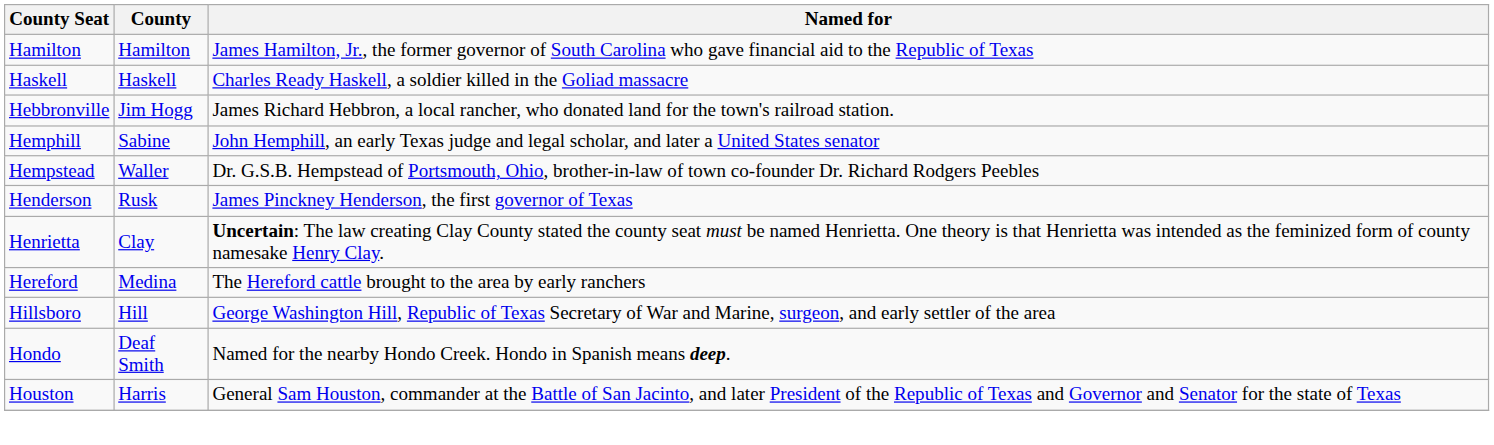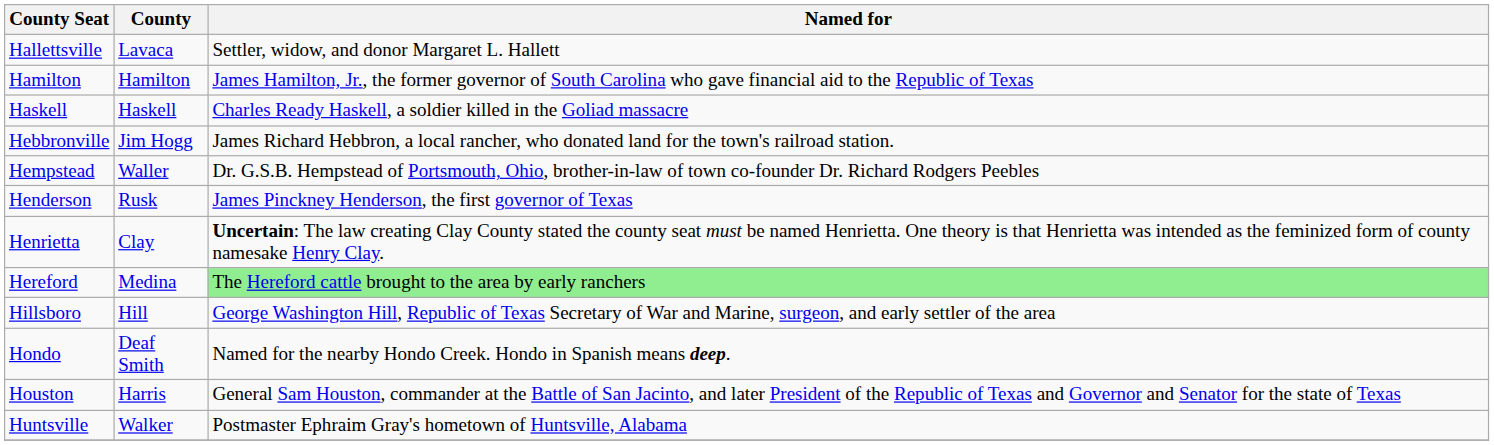+ row: Hallettsville | Lavaca | Settler, widow, and donor Margaret L. Hallett
- row: Hemphill | Sabine | John Hemphill, an early Texas judge and legal scholar, and later a United States senator
Hereford | Named for: no background -> lightgreen background
+ row: Huntsville | Walker | Postmaster Ephraim Gray's hometown of Huntsville, Alabama
